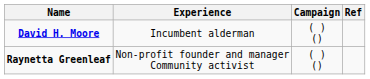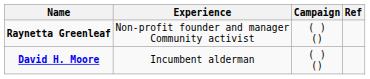rows swapped: David H. Moore <-> Raynetta Greenleaf
